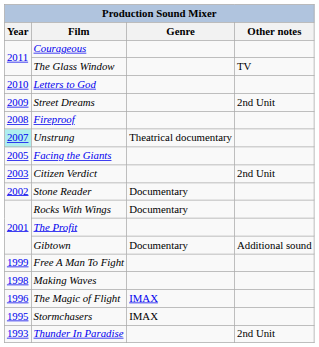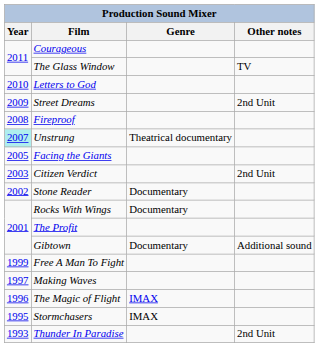Making Waves | Year: 1998 -> 1997
